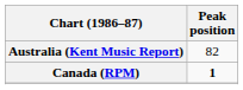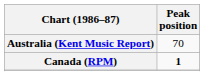Australia (Kent Music Report) | Peak position: 82 -> 70
